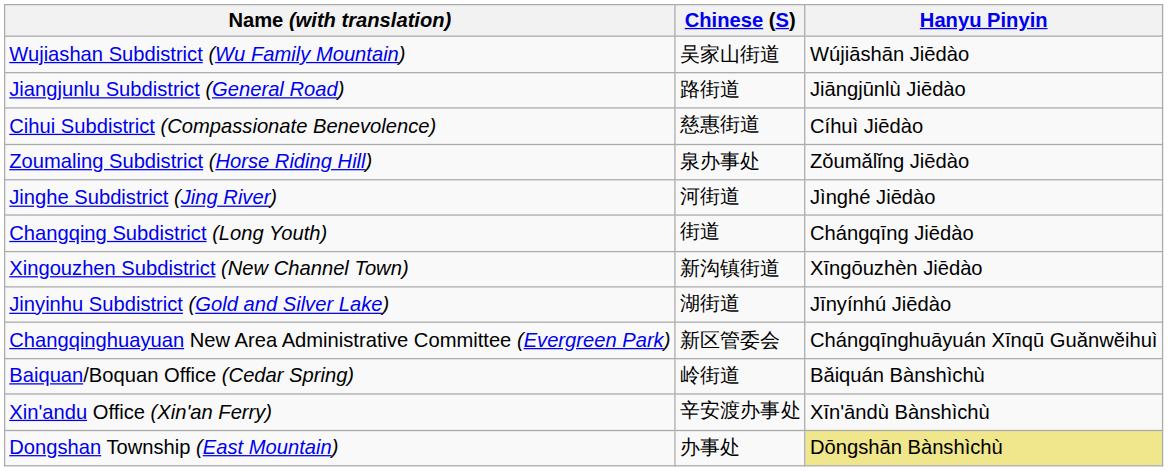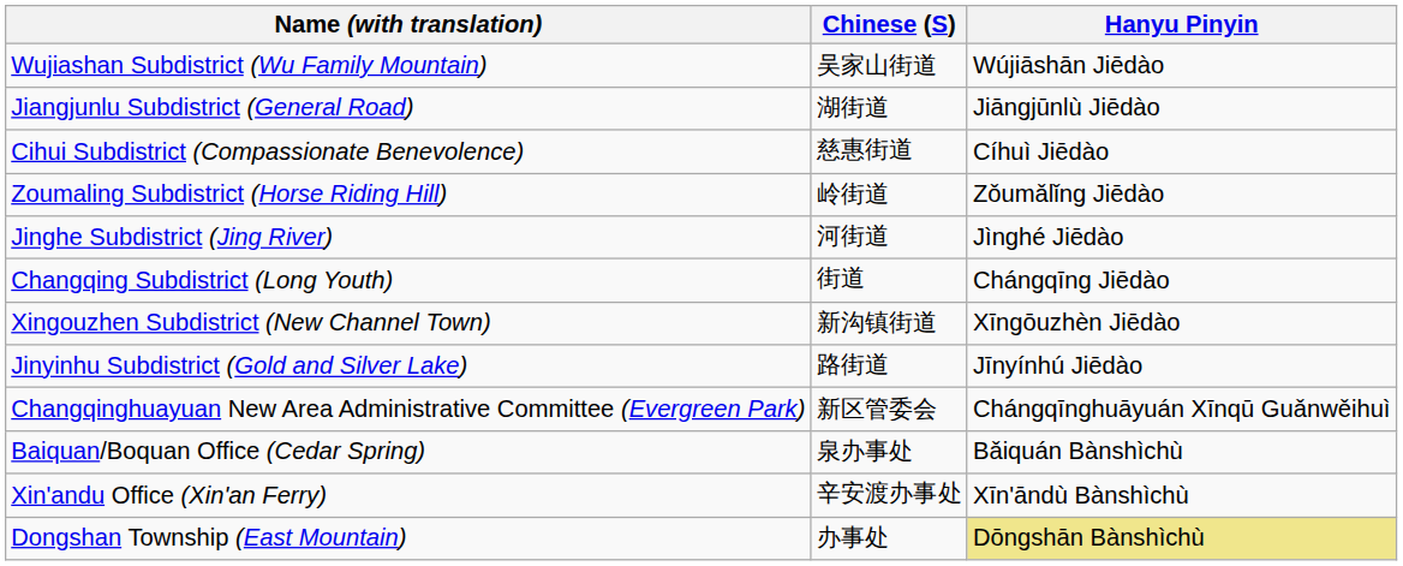Jiangjunlu Subdistrict (General Road) | Chinese (S): 路街道 -> 湖街道
Zoumaling Subdistrict (Horse Riding Hill) | Chinese (S): 泉办事处 -> 岭街道
Jinyinhu Subdistrict (Gold and Silver Lake) | Chinese (S): 湖街道 -> 路街道
Baiquan/Boquan Office (Cedar Spring) | Chinese (S): 岭街道 -> 泉办事处
